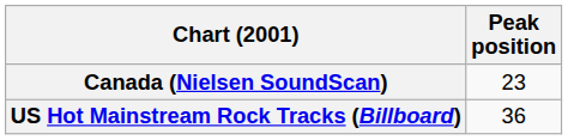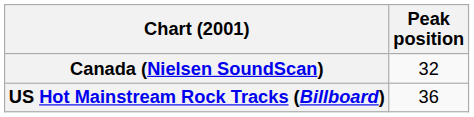Canada (Nielsen SoundScan) | Peak position: 23 -> 32
